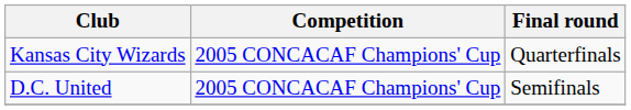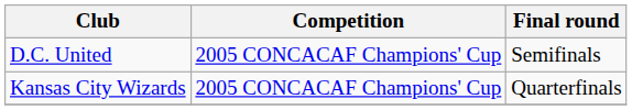rows swapped: D.C. United <-> Kansas City Wizards
